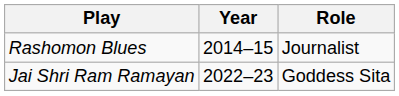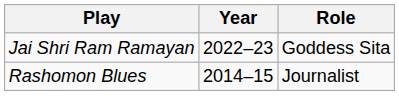rows swapped: Rashomon Blues <-> Jai Shri Ram Ramayan
